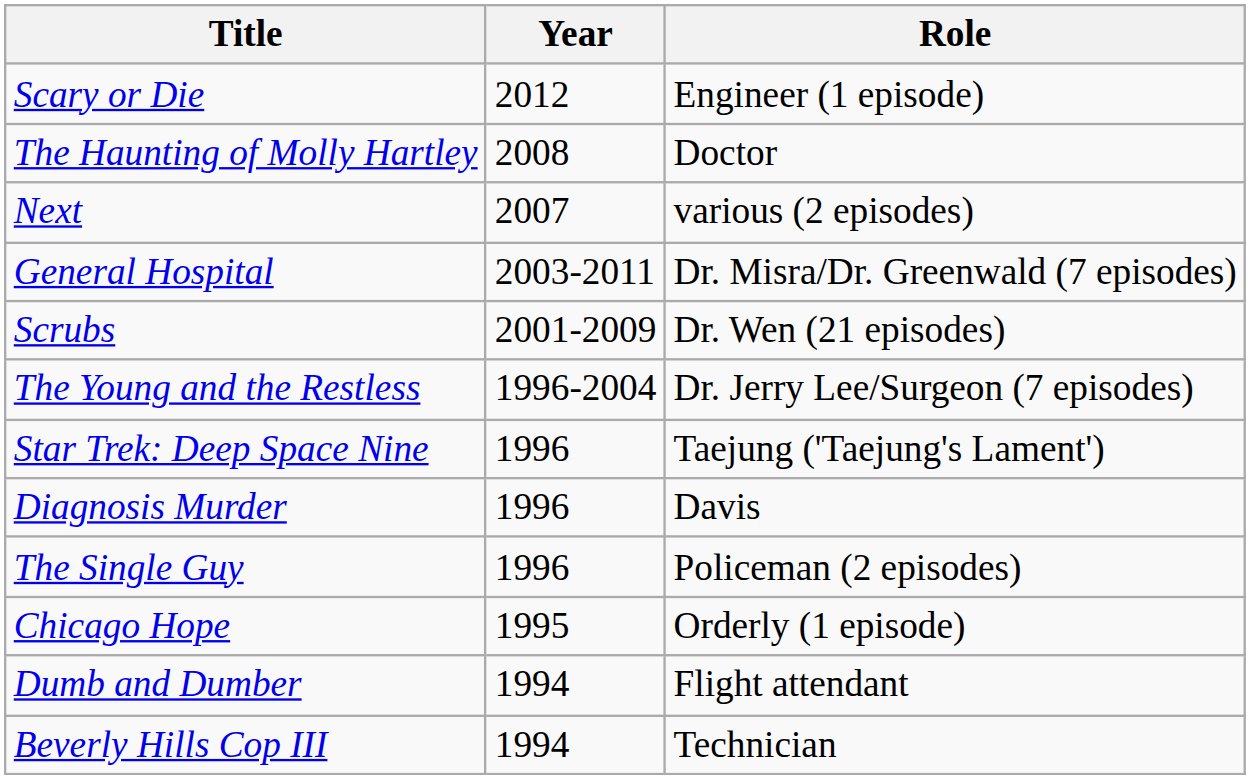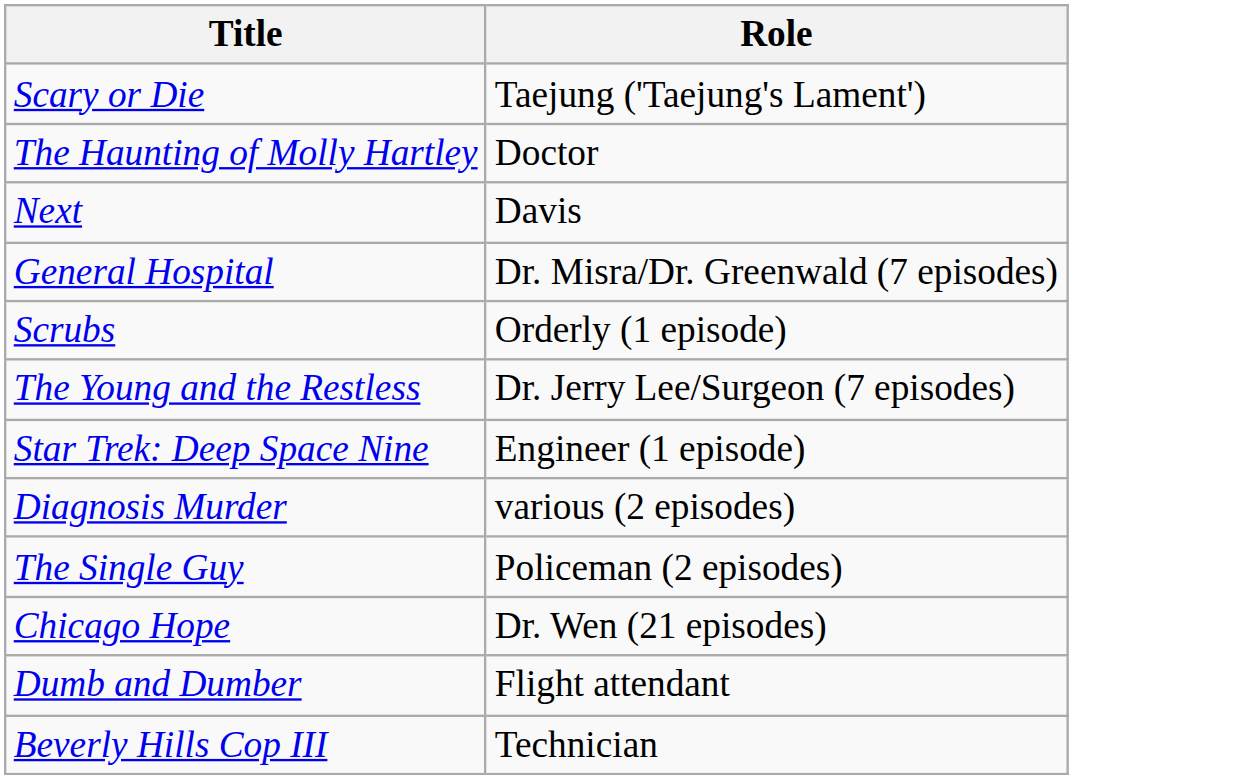- column: Year | 2012 | 2008 | 2007 | 2003-2011 | 2001-2009 | 1996-2004 | 1996 | 1996 | 1996 | 1995 | 1994 | 1994
Scary or Die | Role: Engineer (1 episode) -> Taejung ('Taejung's Lament')
Next | Role: various (2 episodes) -> Davis
Scrubs | Role: Dr. Wen (21 episodes) -> Orderly (1 episode)
Star Trek: Deep Space Nine | Role: Taejung ('Taejung's Lament') -> Engineer (1 episode)
Diagnosis Murder | Role: Davis -> various (2 episodes)
Chicago Hope | Role: Orderly (1 episode) -> Dr. Wen (21 episodes)
